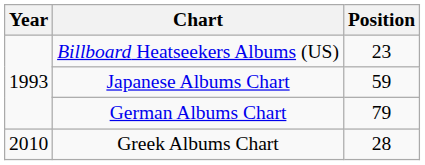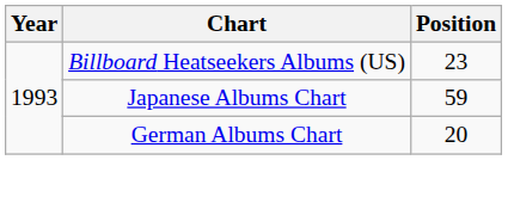German Albums Chart | Position: 79 -> 20
- row: 2010 | Greek Albums Chart | 28
